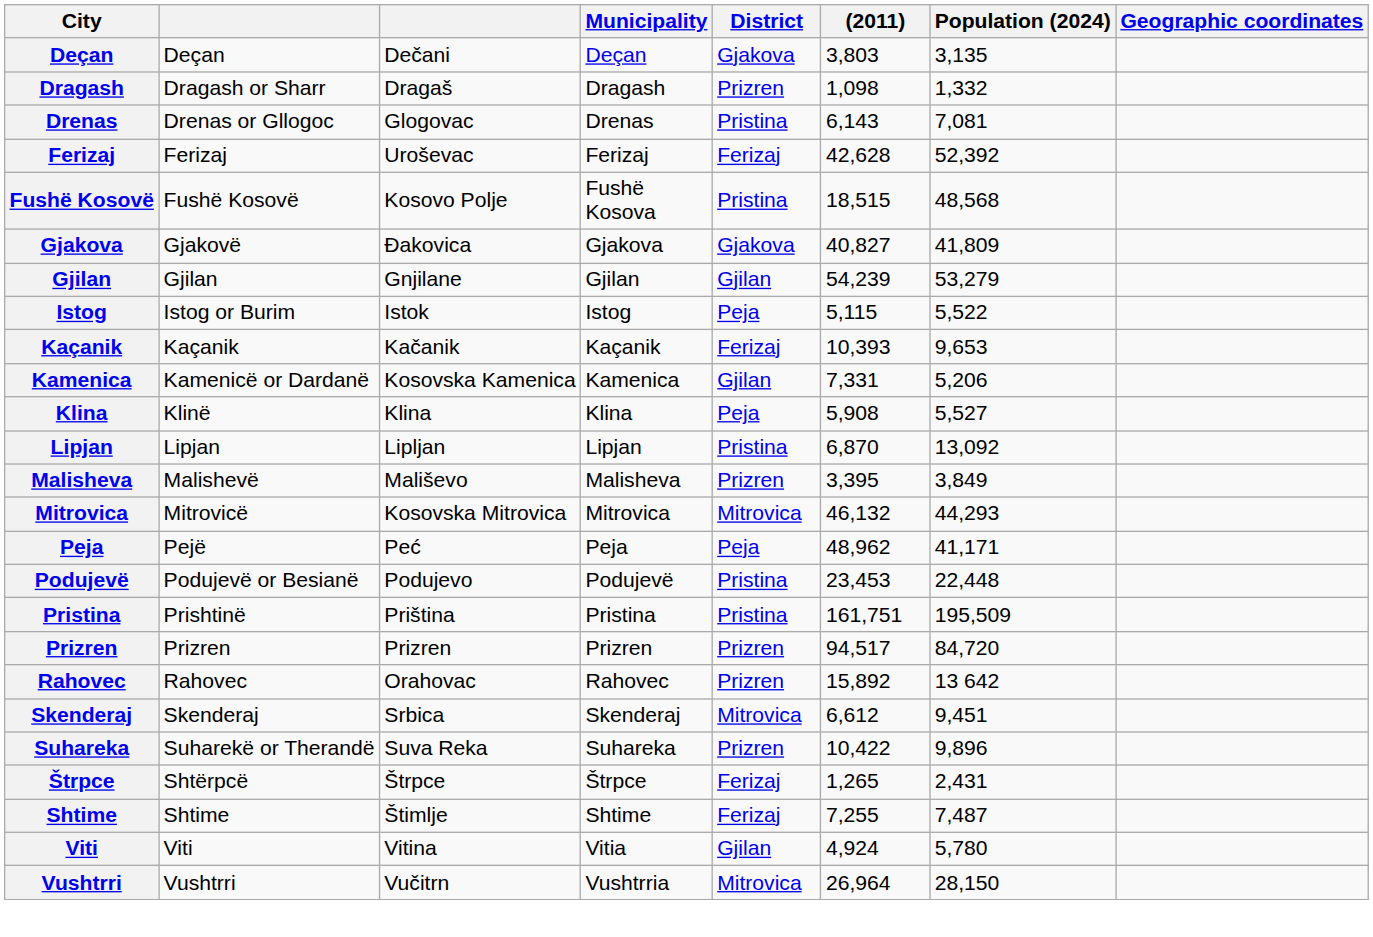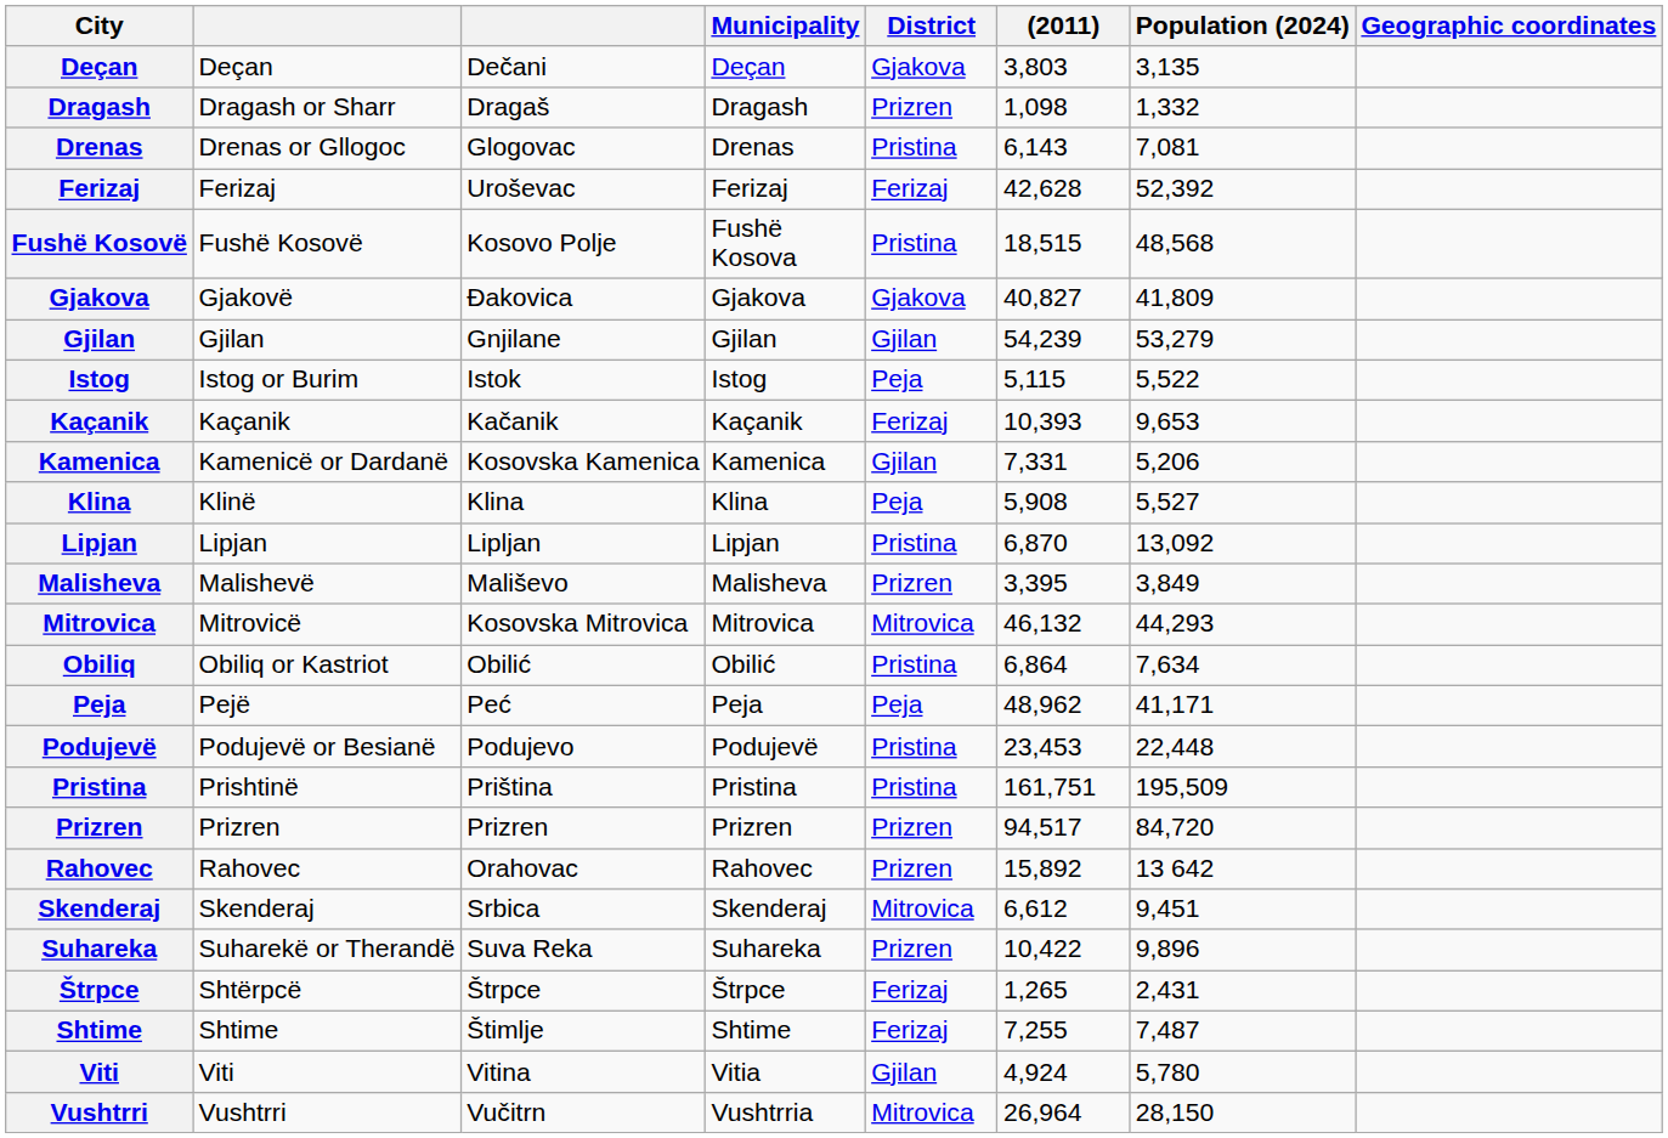+ row: Obiliq | Obiliq or Kastriot | Obilić | Obilić | Pristina | 6,864 | 7,634
